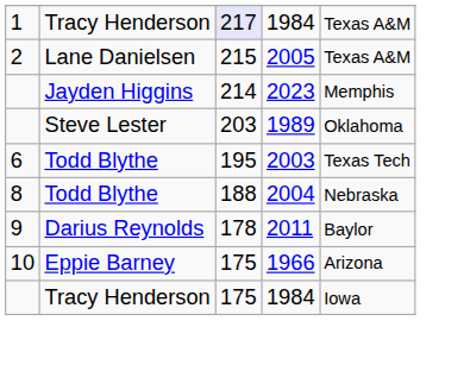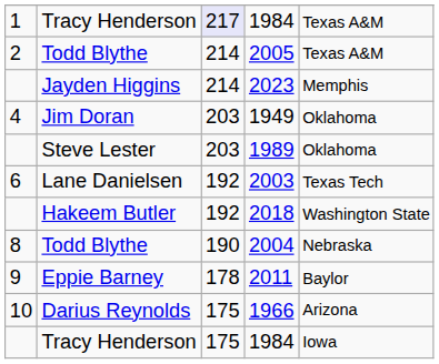2005 | column 2: Lane Danielsen -> Todd Blythe
2005 | column 3: 215 -> 214
+ row: 4 | Jim Doran | 203 | 1949 | Oklahoma
2003 | column 2: Todd Blythe -> Lane Danielsen
2003 | column 3: 195 -> 192
+ row: Hakeem Butler | 192 | 2018 | Washington State
2004 | column 3: 188 -> 190
2011 | column 2: Darius Reynolds -> Eppie Barney
1966 | column 2: Eppie Barney -> Darius Reynolds
